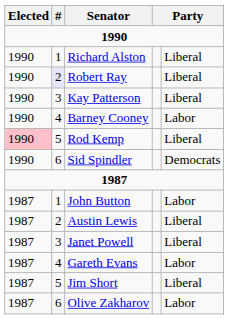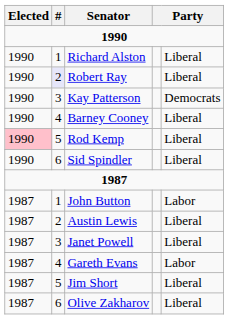Kay Patterson | column 5: Liberal -> Democrats
Barney Cooney | column 5: Labor -> Liberal
Sid Spindler | column 5: Democrats -> Liberal
Olive Zakharov | column 5: Labor -> Liberal
